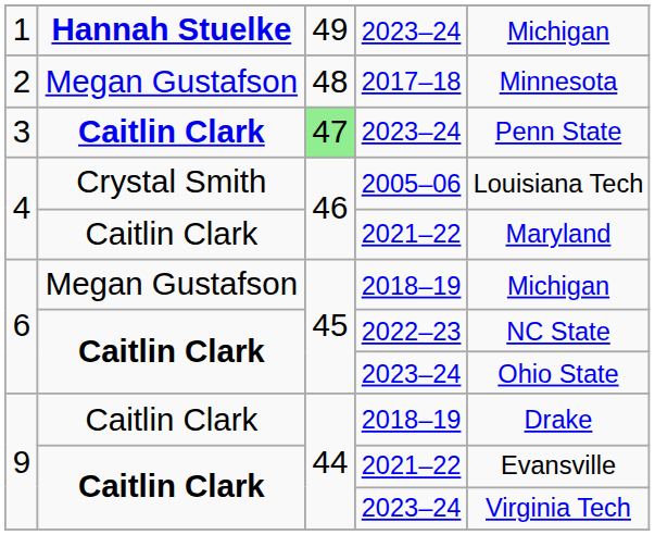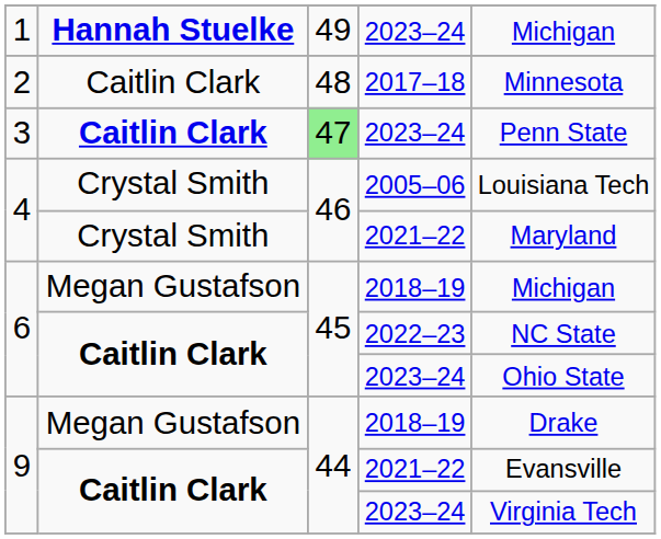2 | column 2: Megan Gustafson -> Caitlin Clark
4 / 2021–22 | column 2: Caitlin Clark -> Crystal Smith
9 / 2018–19 | column 2: Caitlin Clark -> Megan Gustafson
